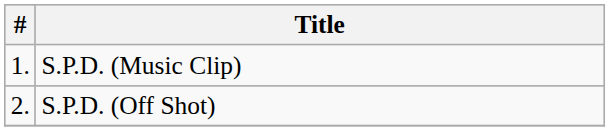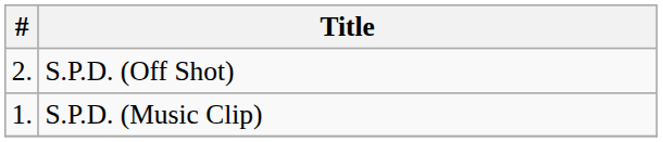rows swapped: S.P.D. (Music Clip) <-> S.P.D. (Off Shot)
